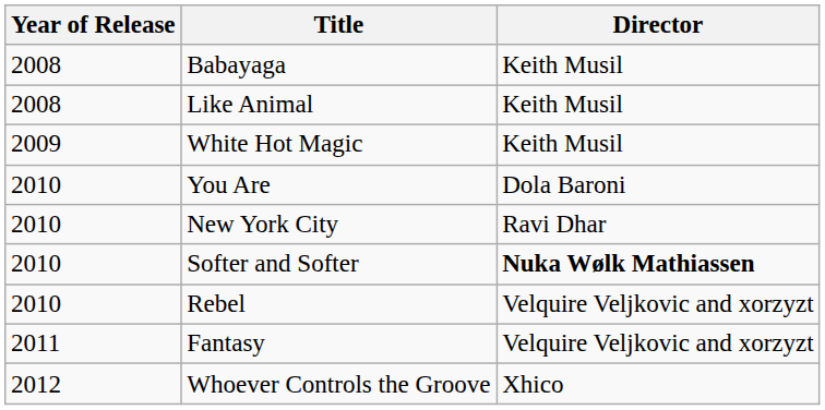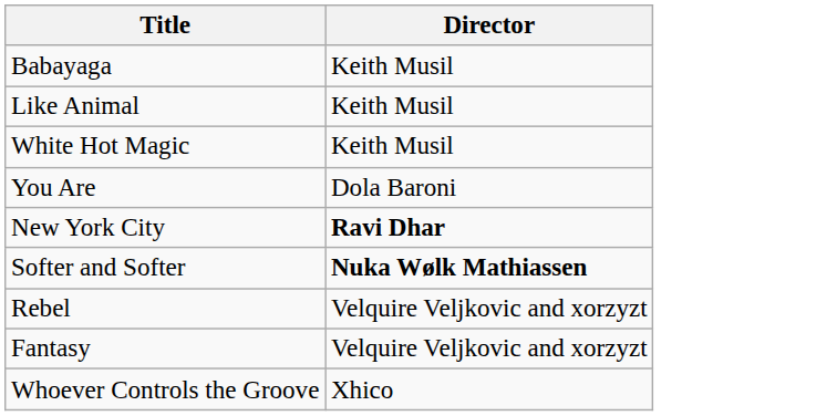- column: Year of Release | 2008 | 2008 | 2009 | 2010 | 2010 | 2010 | 2010 | 2011 | 2012
New York City | Director: normal -> bold
